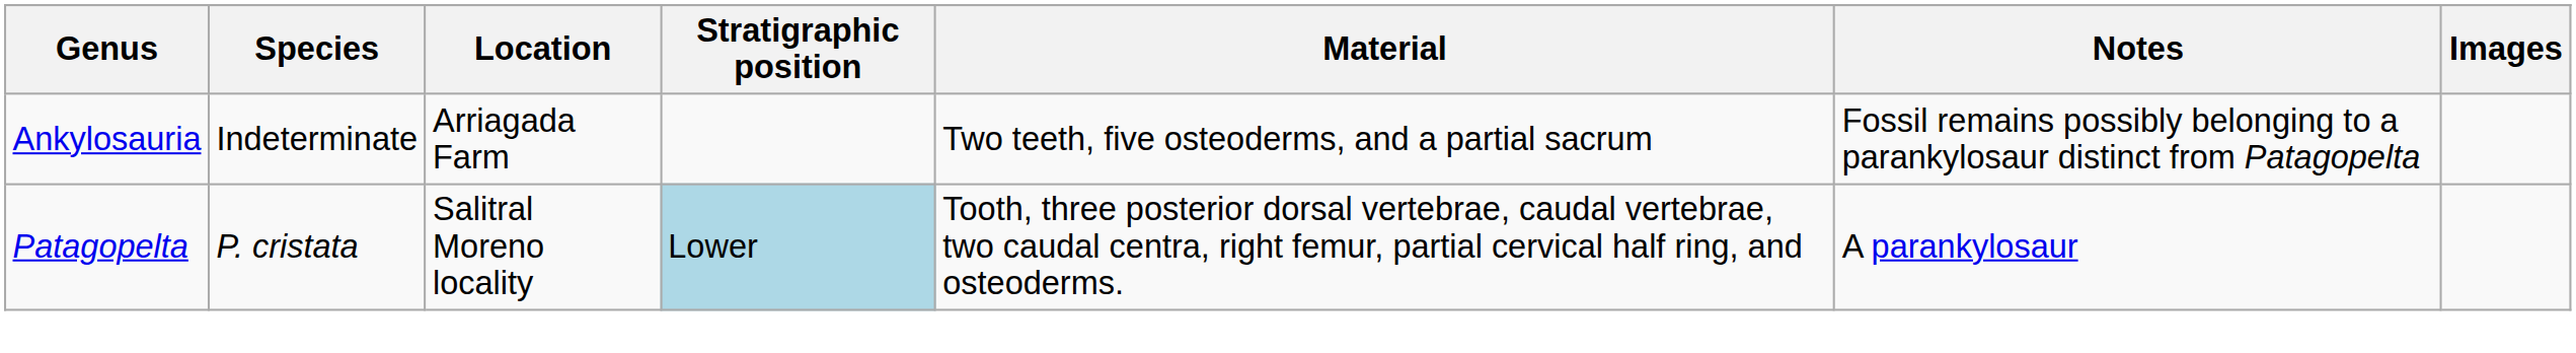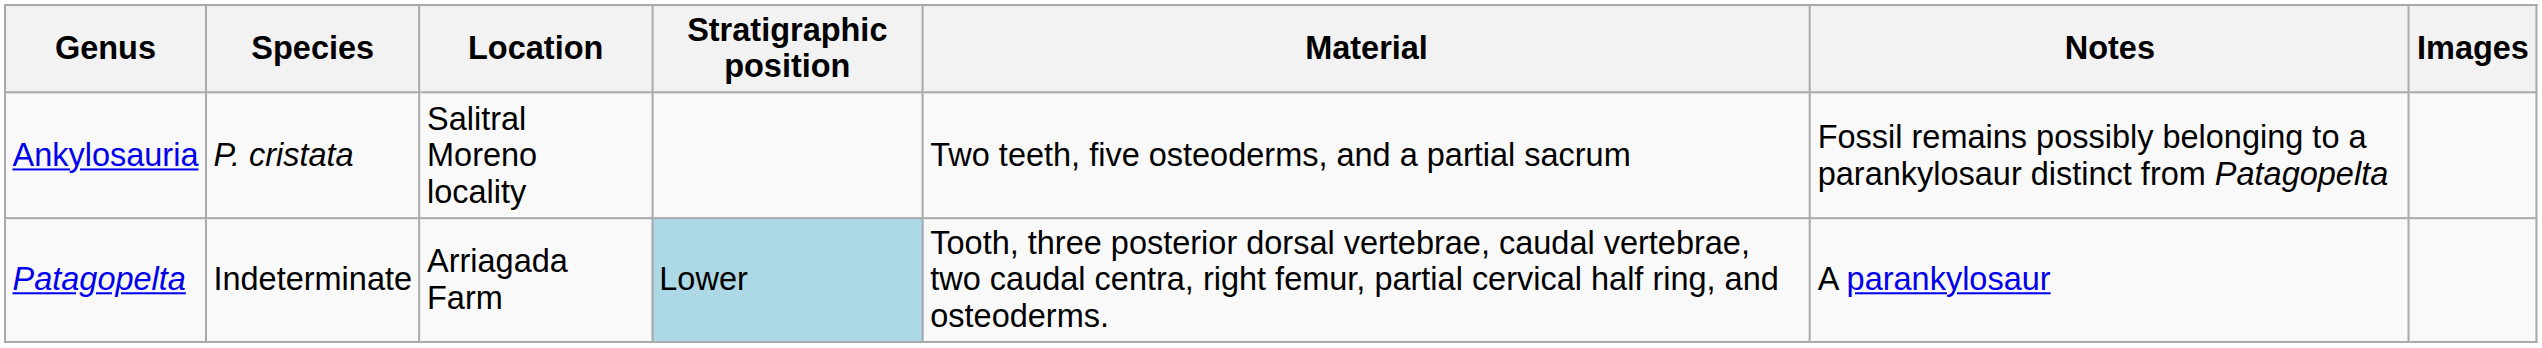Ankylosauria | Species: Indeterminate -> P. cristata
Ankylosauria | Location: Arriagada Farm -> Salitral Moreno locality
Patagopelta | Species: P. cristata -> Indeterminate
Patagopelta | Location: Salitral Moreno locality -> Arriagada Farm
